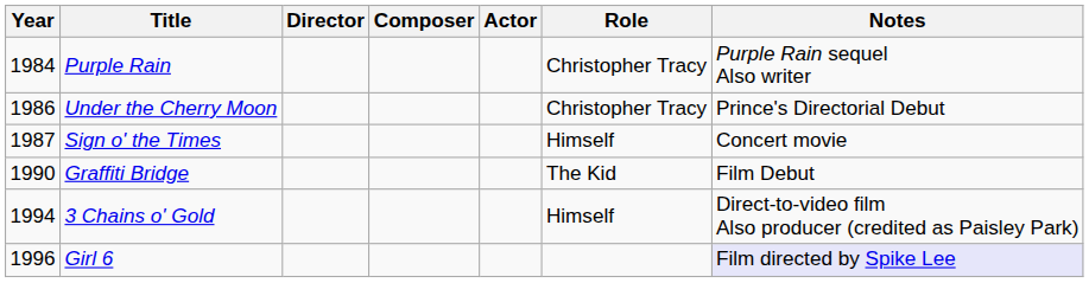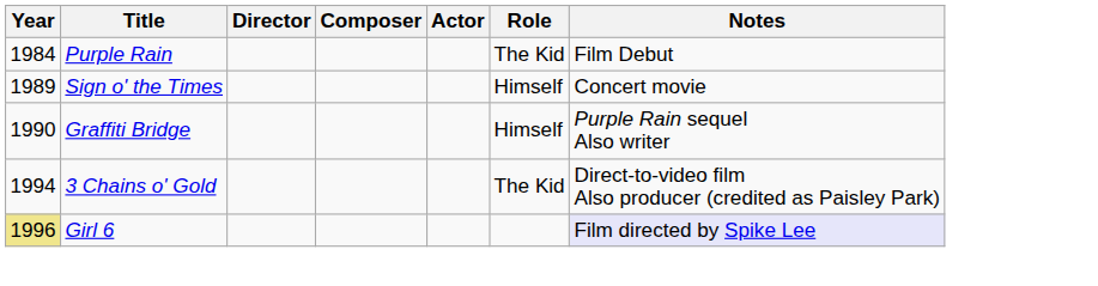Purple Rain | Role: Christopher Tracy -> The Kid
Purple Rain | Notes: Purple Rain sequel Also writer -> Film Debut
- row: 1986 | Under the Cherry Moon | Christopher Tracy | Prince's Directorial Debut
Sign o' the Times | Year: 1987 -> 1989
Graffiti Bridge | Role: The Kid -> Himself
Graffiti Bridge | Notes: Film Debut -> Purple Rain sequel Also writer
3 Chains o' Gold | Role: Himself -> The Kid
Girl 6 | Year: no background -> khaki background
